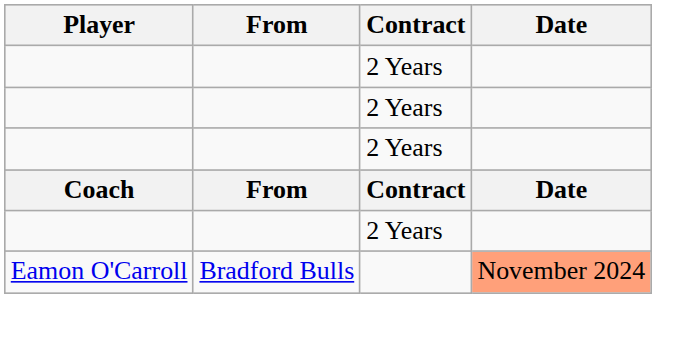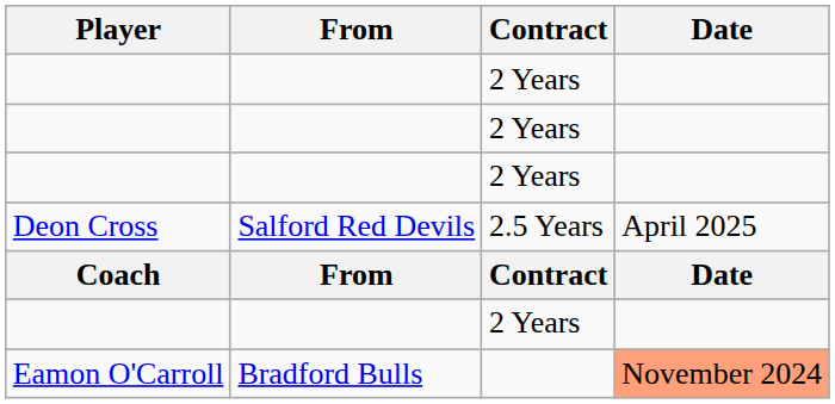+ row: Deon Cross | Salford Red Devils | 2.5 Years | April 2025
